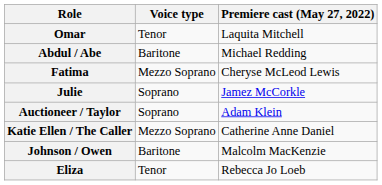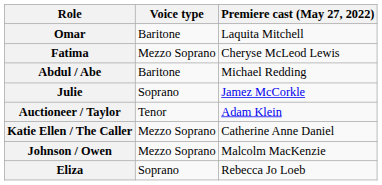Omar | Voice type: Tenor -> Baritone
rows swapped: Fatima <-> Abdul / Abe
Auctioneer / Taylor | Voice type: Soprano -> Tenor
Johnson / Owen | Voice type: Baritone -> Mezzo Soprano
Eliza | Voice type: Tenor -> Soprano
